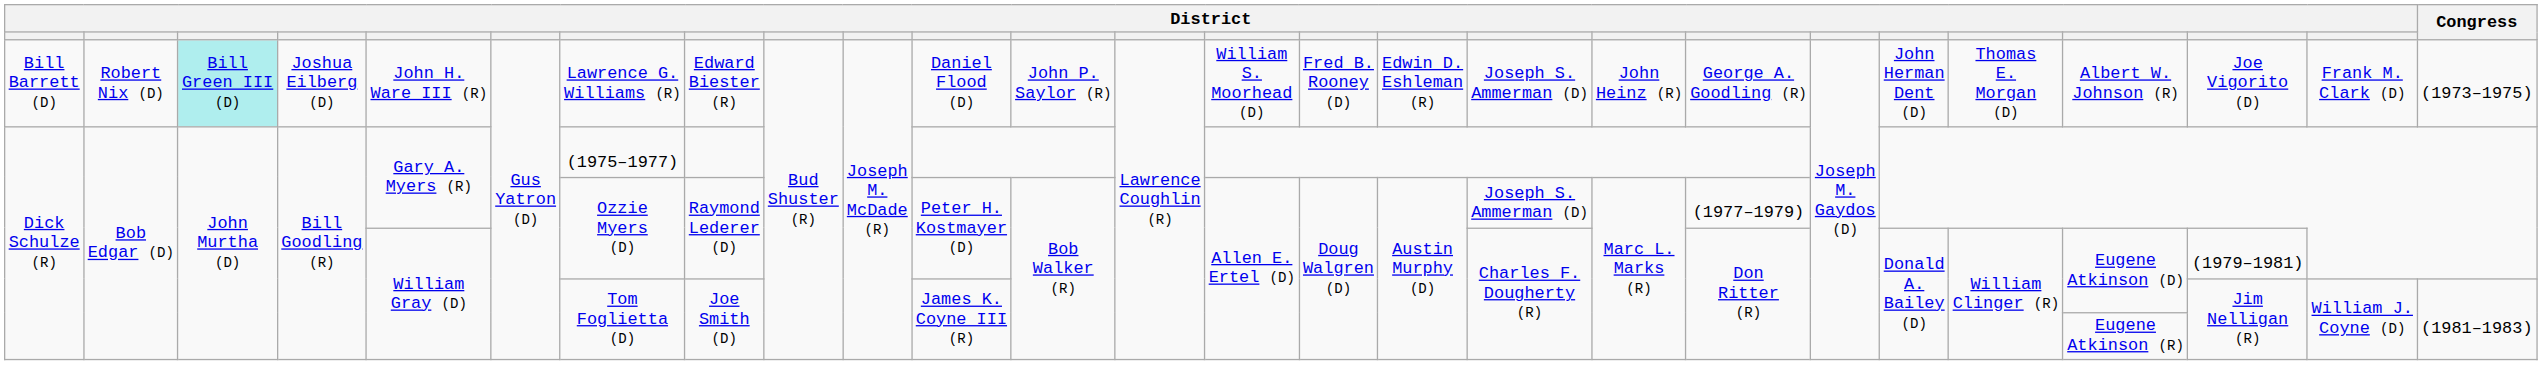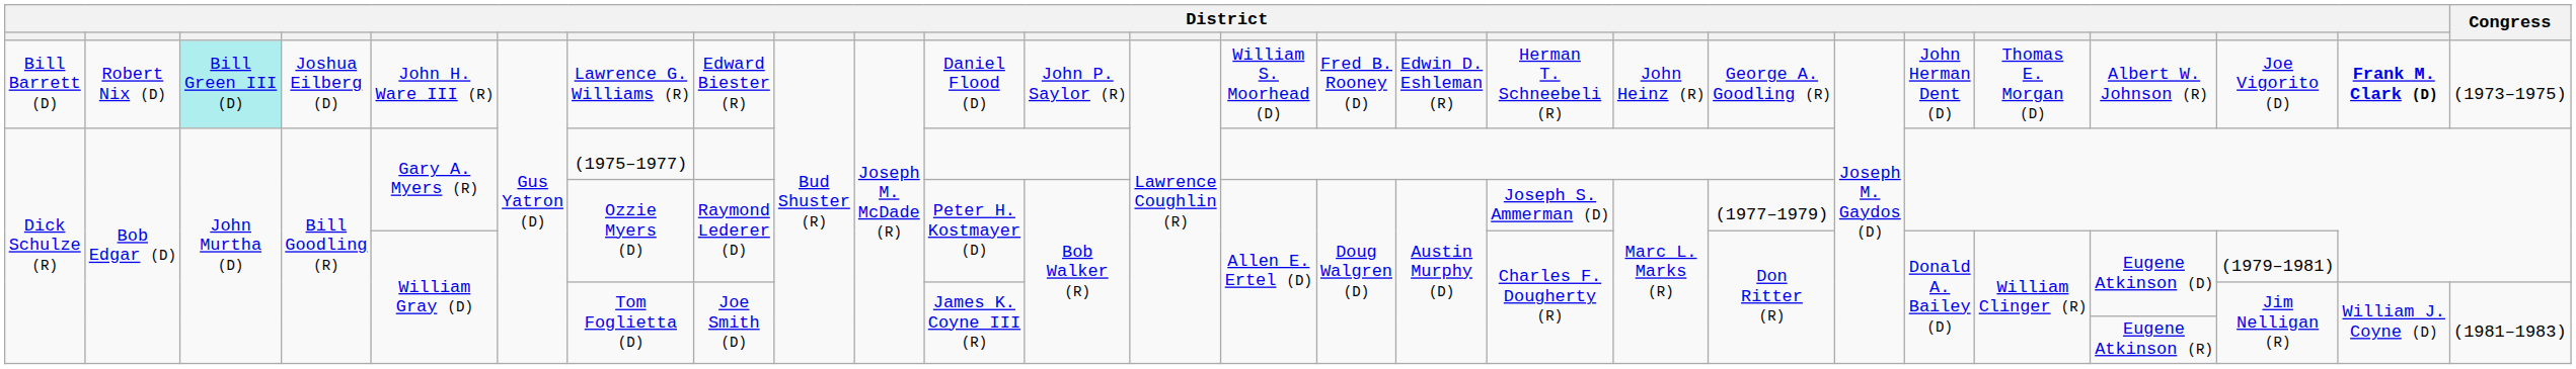Bill Barrett (D) | column 17: Joseph S. Ammerman (D) -> Herman T. Schneebeli (R)
Bill Barrett (D) | column 25: normal -> bold
